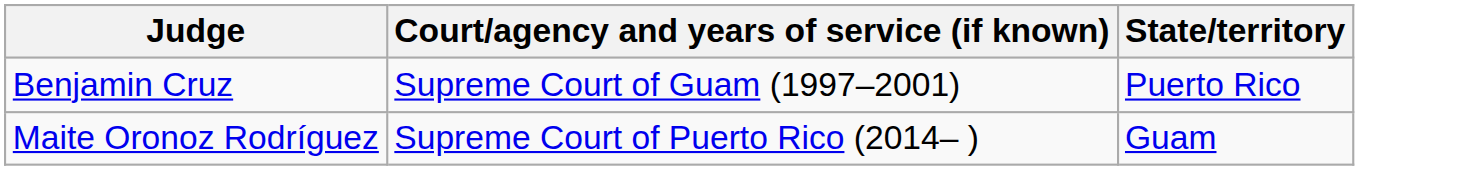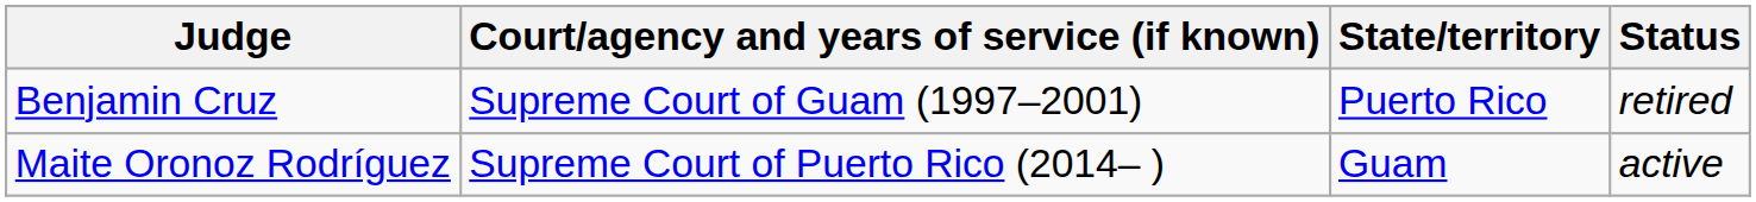+ column: Status | retired | active
